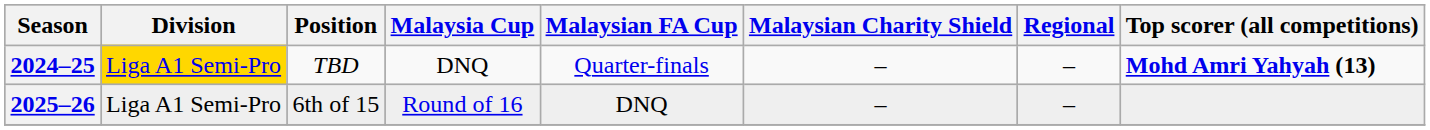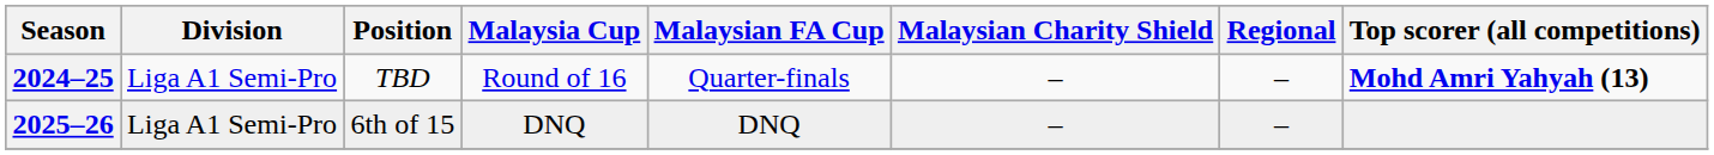2024–25 | Division: gold background -> no background
2024–25 | Malaysia Cup: DNQ -> Round of 16
2025–26 | Malaysia Cup: Round of 16 -> DNQ
